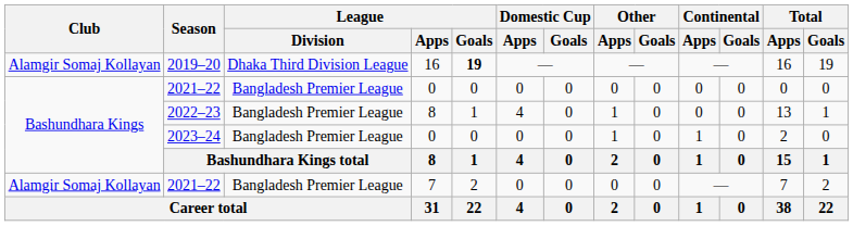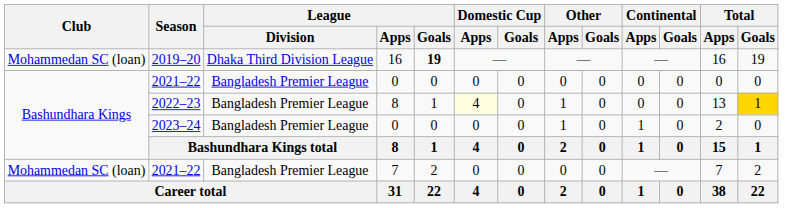2019–20 | Club: Alamgir Somaj Kollayan -> Mohammedan SC (loan)
2022–23 | Domestic Cup / Apps: no background -> lightyellow background
2022–23 | Total / Goals: no background -> gold background
2021–22 / 7 | Club: Alamgir Somaj Kollayan -> Mohammedan SC (loan)
